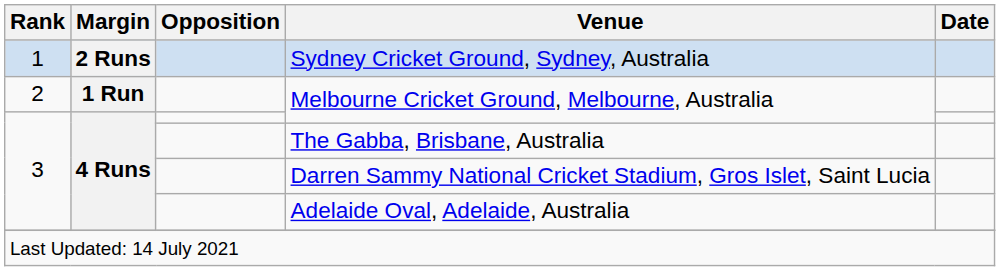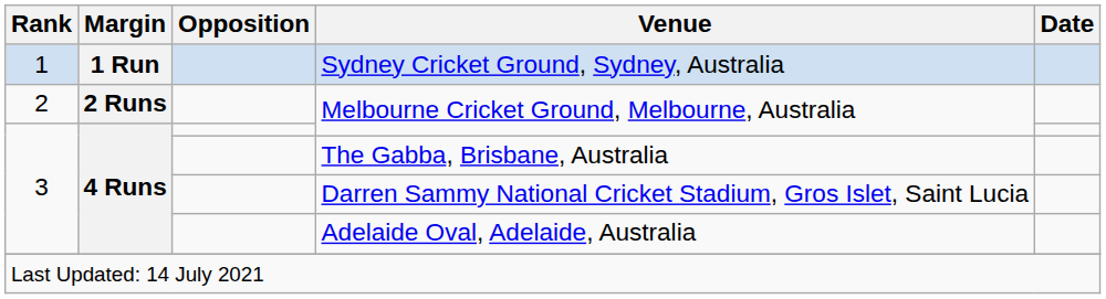Sydney Cricket Ground, Sydney, Australia | Margin: 2 Runs -> 1 Run
2 / Melbourne Cricket Ground, Melbourne, Australia | Margin: 1 Run -> 2 Runs
